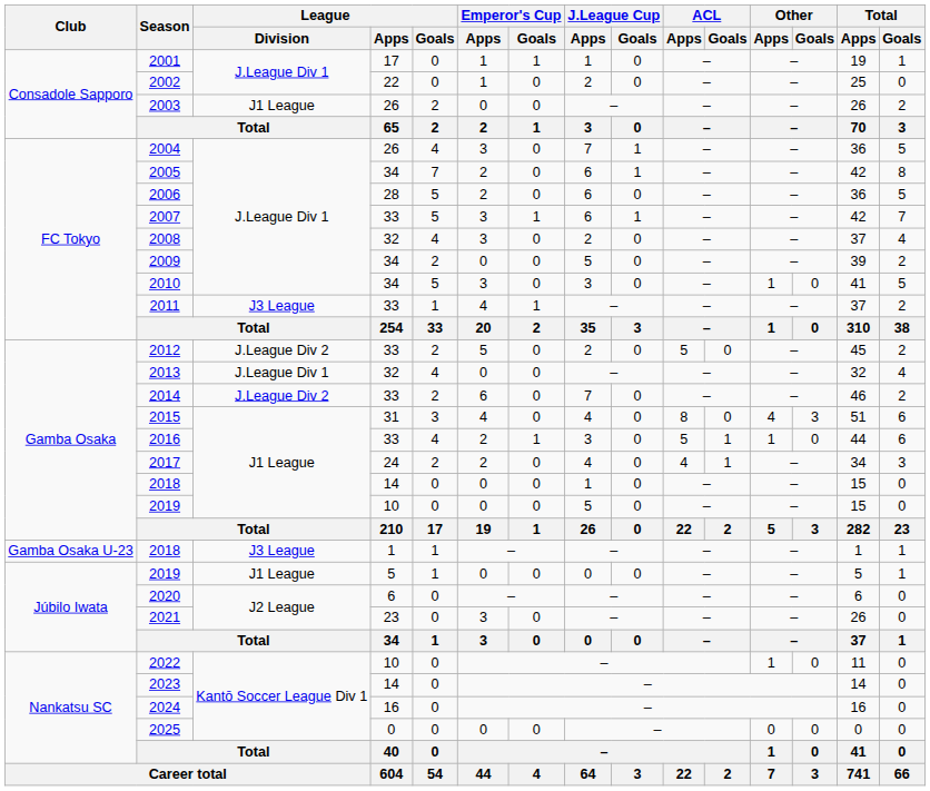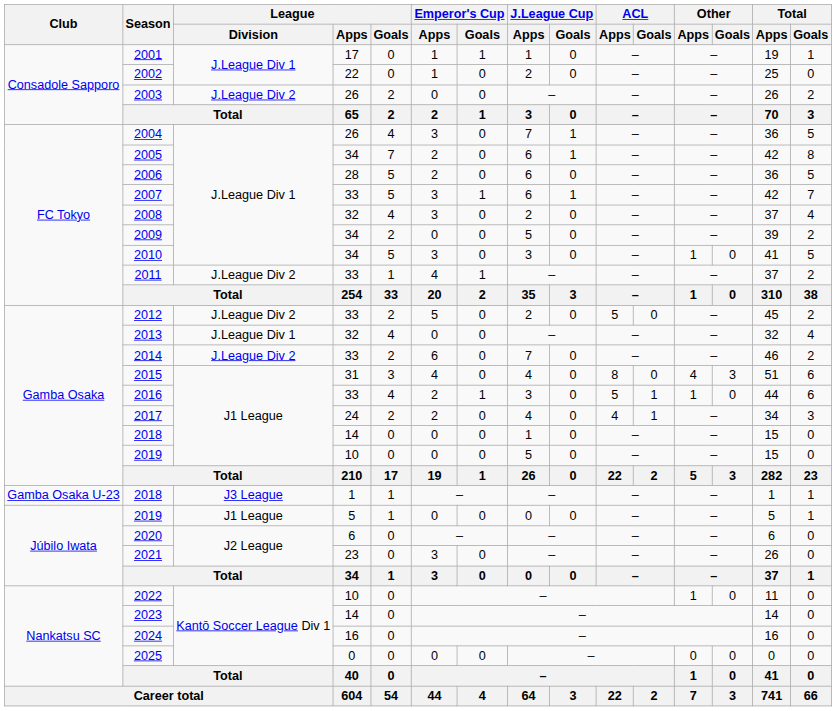2003 | League / Division: J1 League -> J.League Div 2
2011 | League / Division: J3 League -> J.League Div 2
